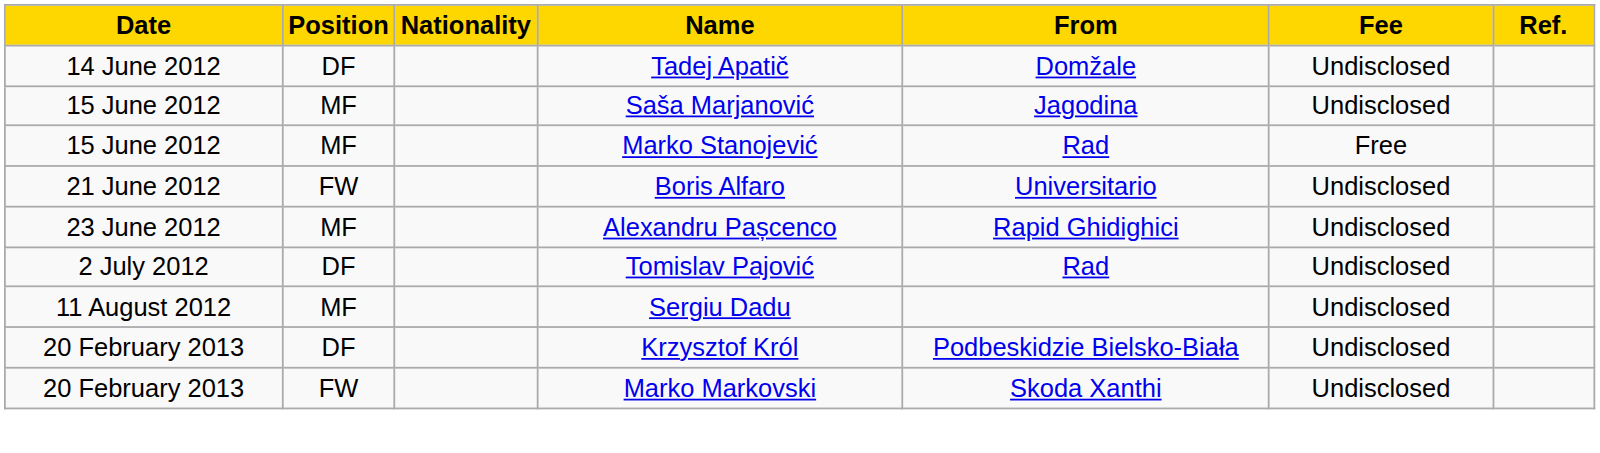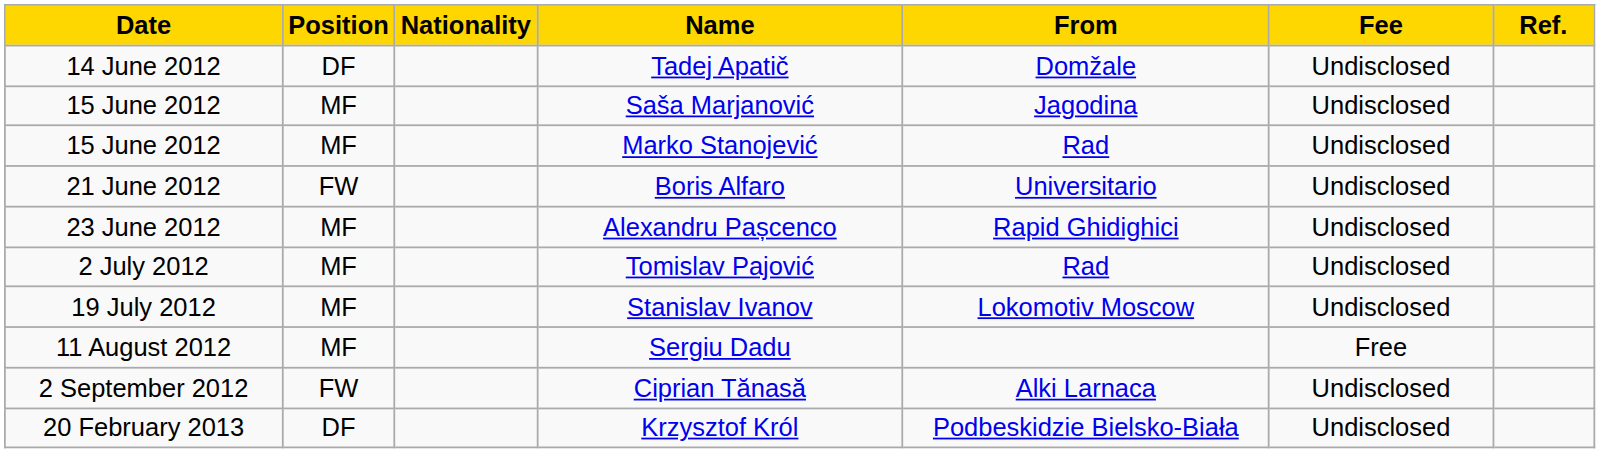Marko Stanojević | Fee: Free -> Undisclosed
Tomislav Pajović | Position: DF -> MF
+ row: 19 July 2012 | MF | Stanislav Ivanov | Lokomotiv Moscow | Undisclosed
Sergiu Dadu | Fee: Undisclosed -> Free
+ row: 2 September 2012 | FW | Ciprian Tănasă | Alki Larnaca | Undisclosed
- row: 20 February 2013 | FW | Marko Markovski | Skoda Xanthi | Undisclosed
